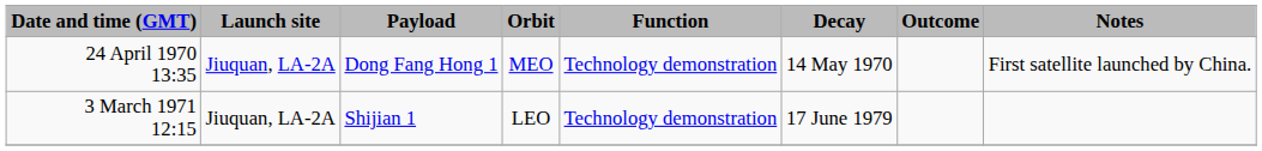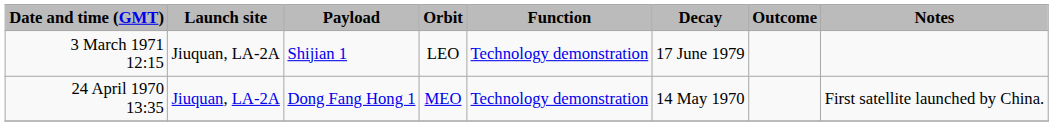rows swapped: 24 April 1970 13:35 <-> 3 March 1971 12:15
